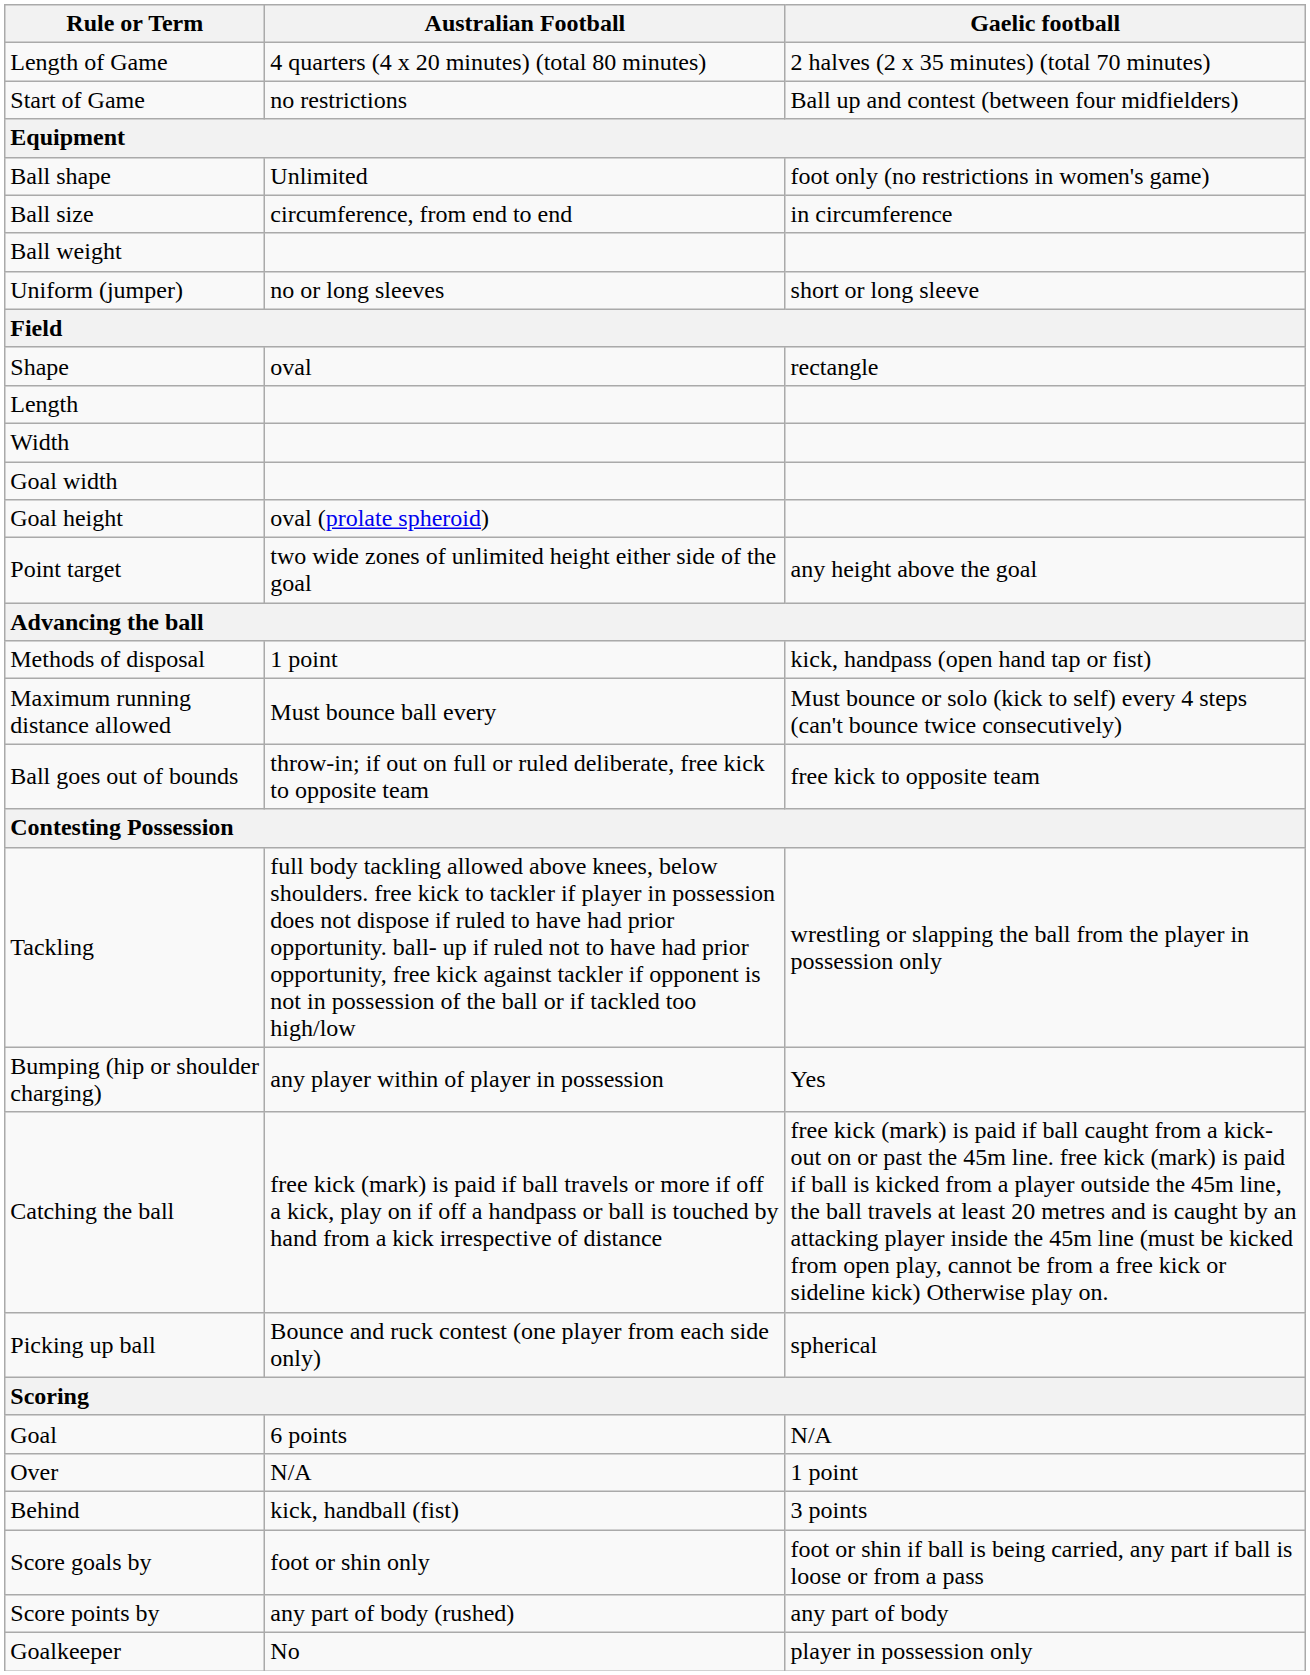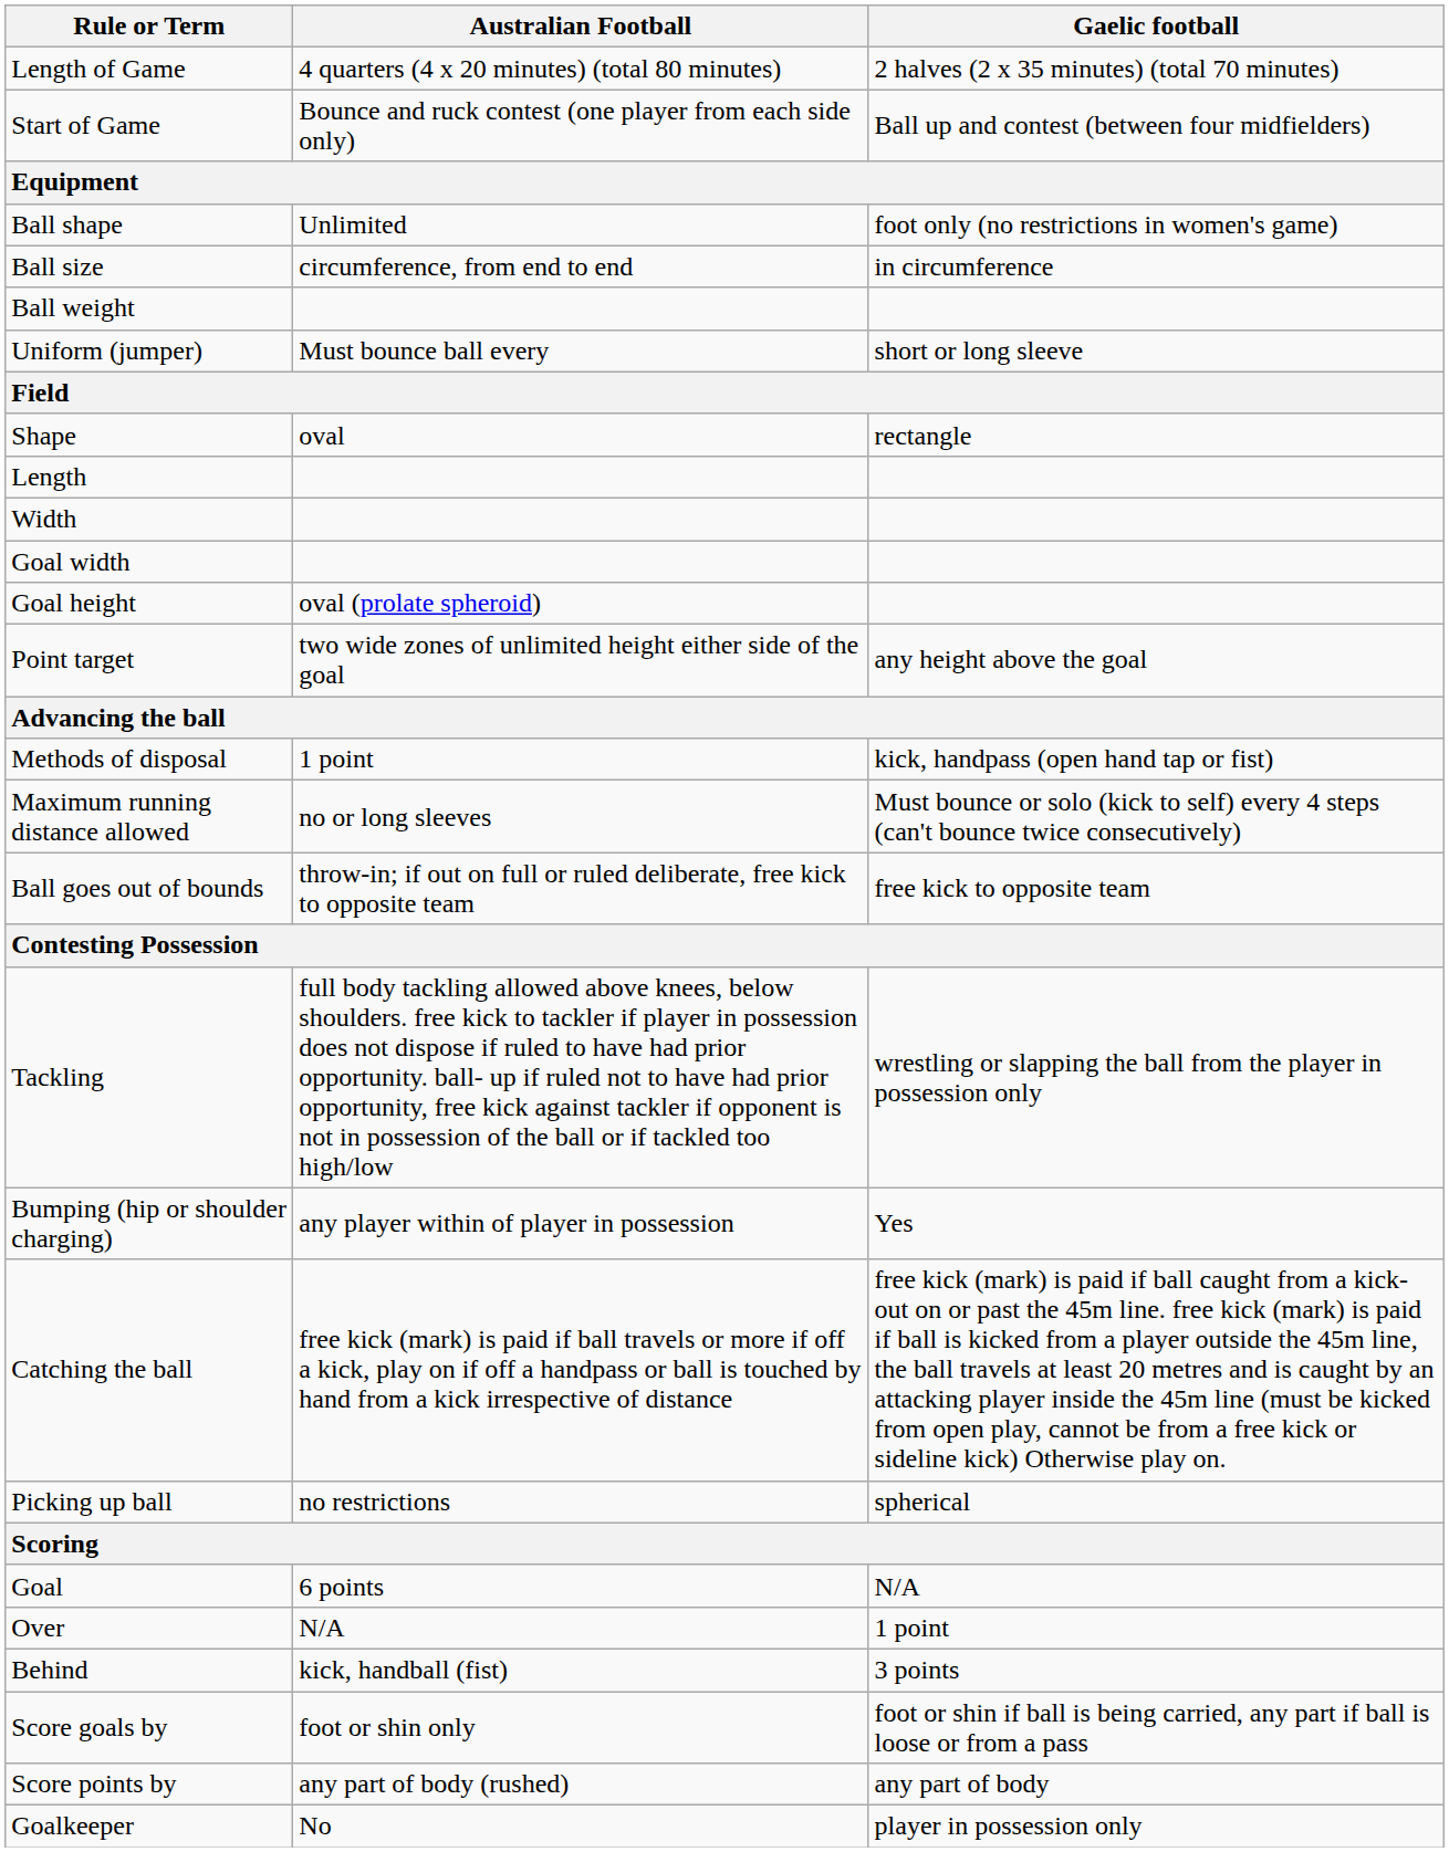Start of Game | Australian Football: no restrictions -> Bounce and ruck contest (one player from each side only)
Uniform (jumper) | Australian Football: no or long sleeves -> Must bounce ball every
Maximum running distance allowed | Australian Football: Must bounce ball every -> no or long sleeves
Picking up ball | Australian Football: Bounce and ruck contest (one player from each side only) -> no restrictions
